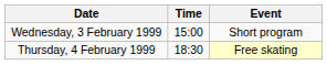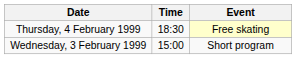rows swapped: Wednesday, 3 February 1999 <-> Thursday, 4 February 1999
